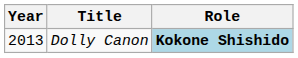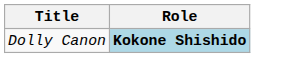- column: Year | 2013
